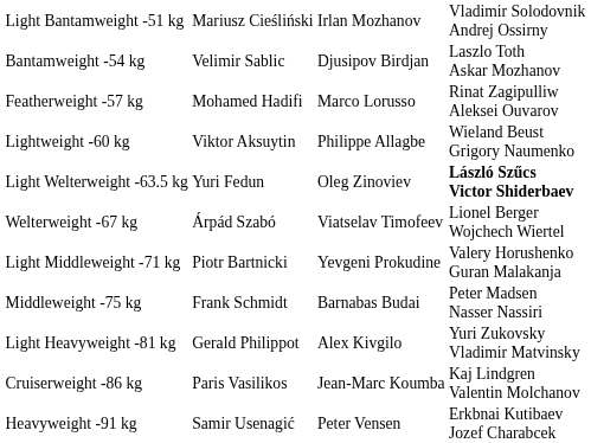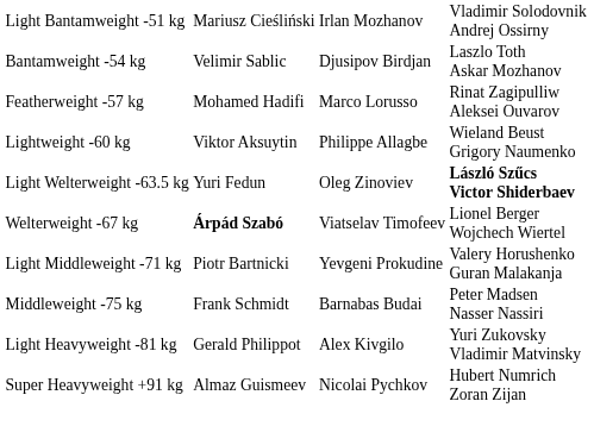Welterweight -67 kg | column 2: normal -> bold
- row: Cruiserweight -86 kg | Paris Vasilikos | Jean-Marc Koumba | Kaj Lindgren Valentin Molchanov
- row: Heavyweight -91 kg | Samir Usenagić | Peter Vensen | Erkbnai Kutibaev Jozef Charabcek
+ row: Super Heavyweight +91 kg | Almaz Guismeev | Nicolai Pychkov | Hubert Numrich Zoran Zijan
